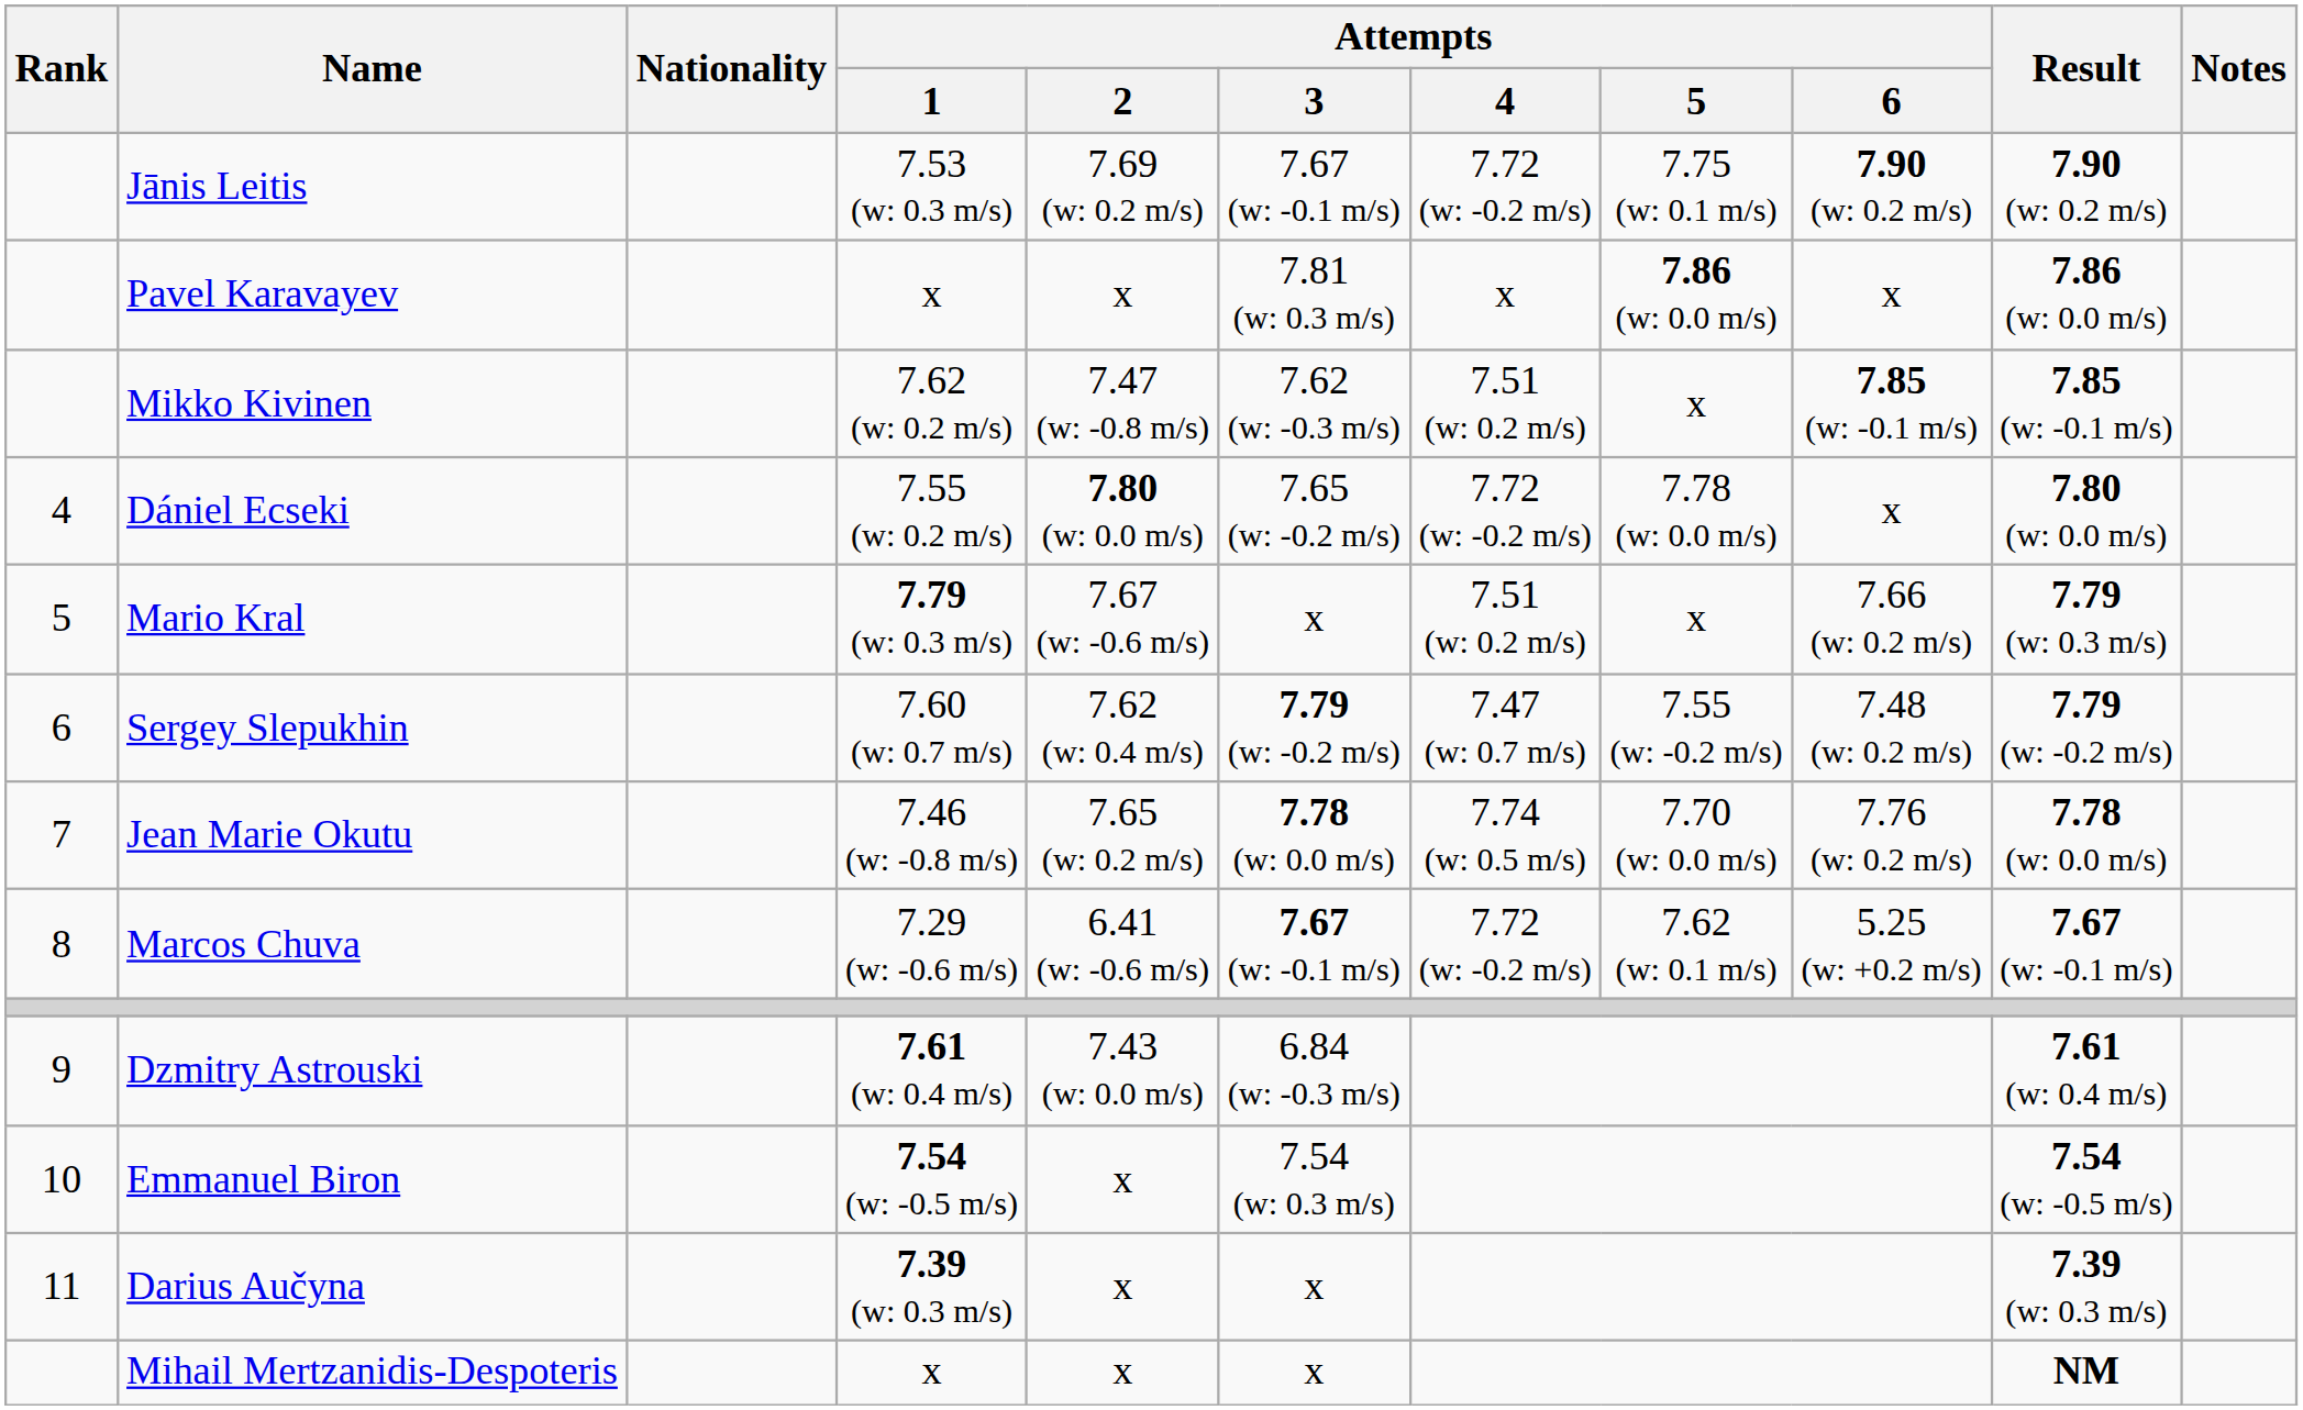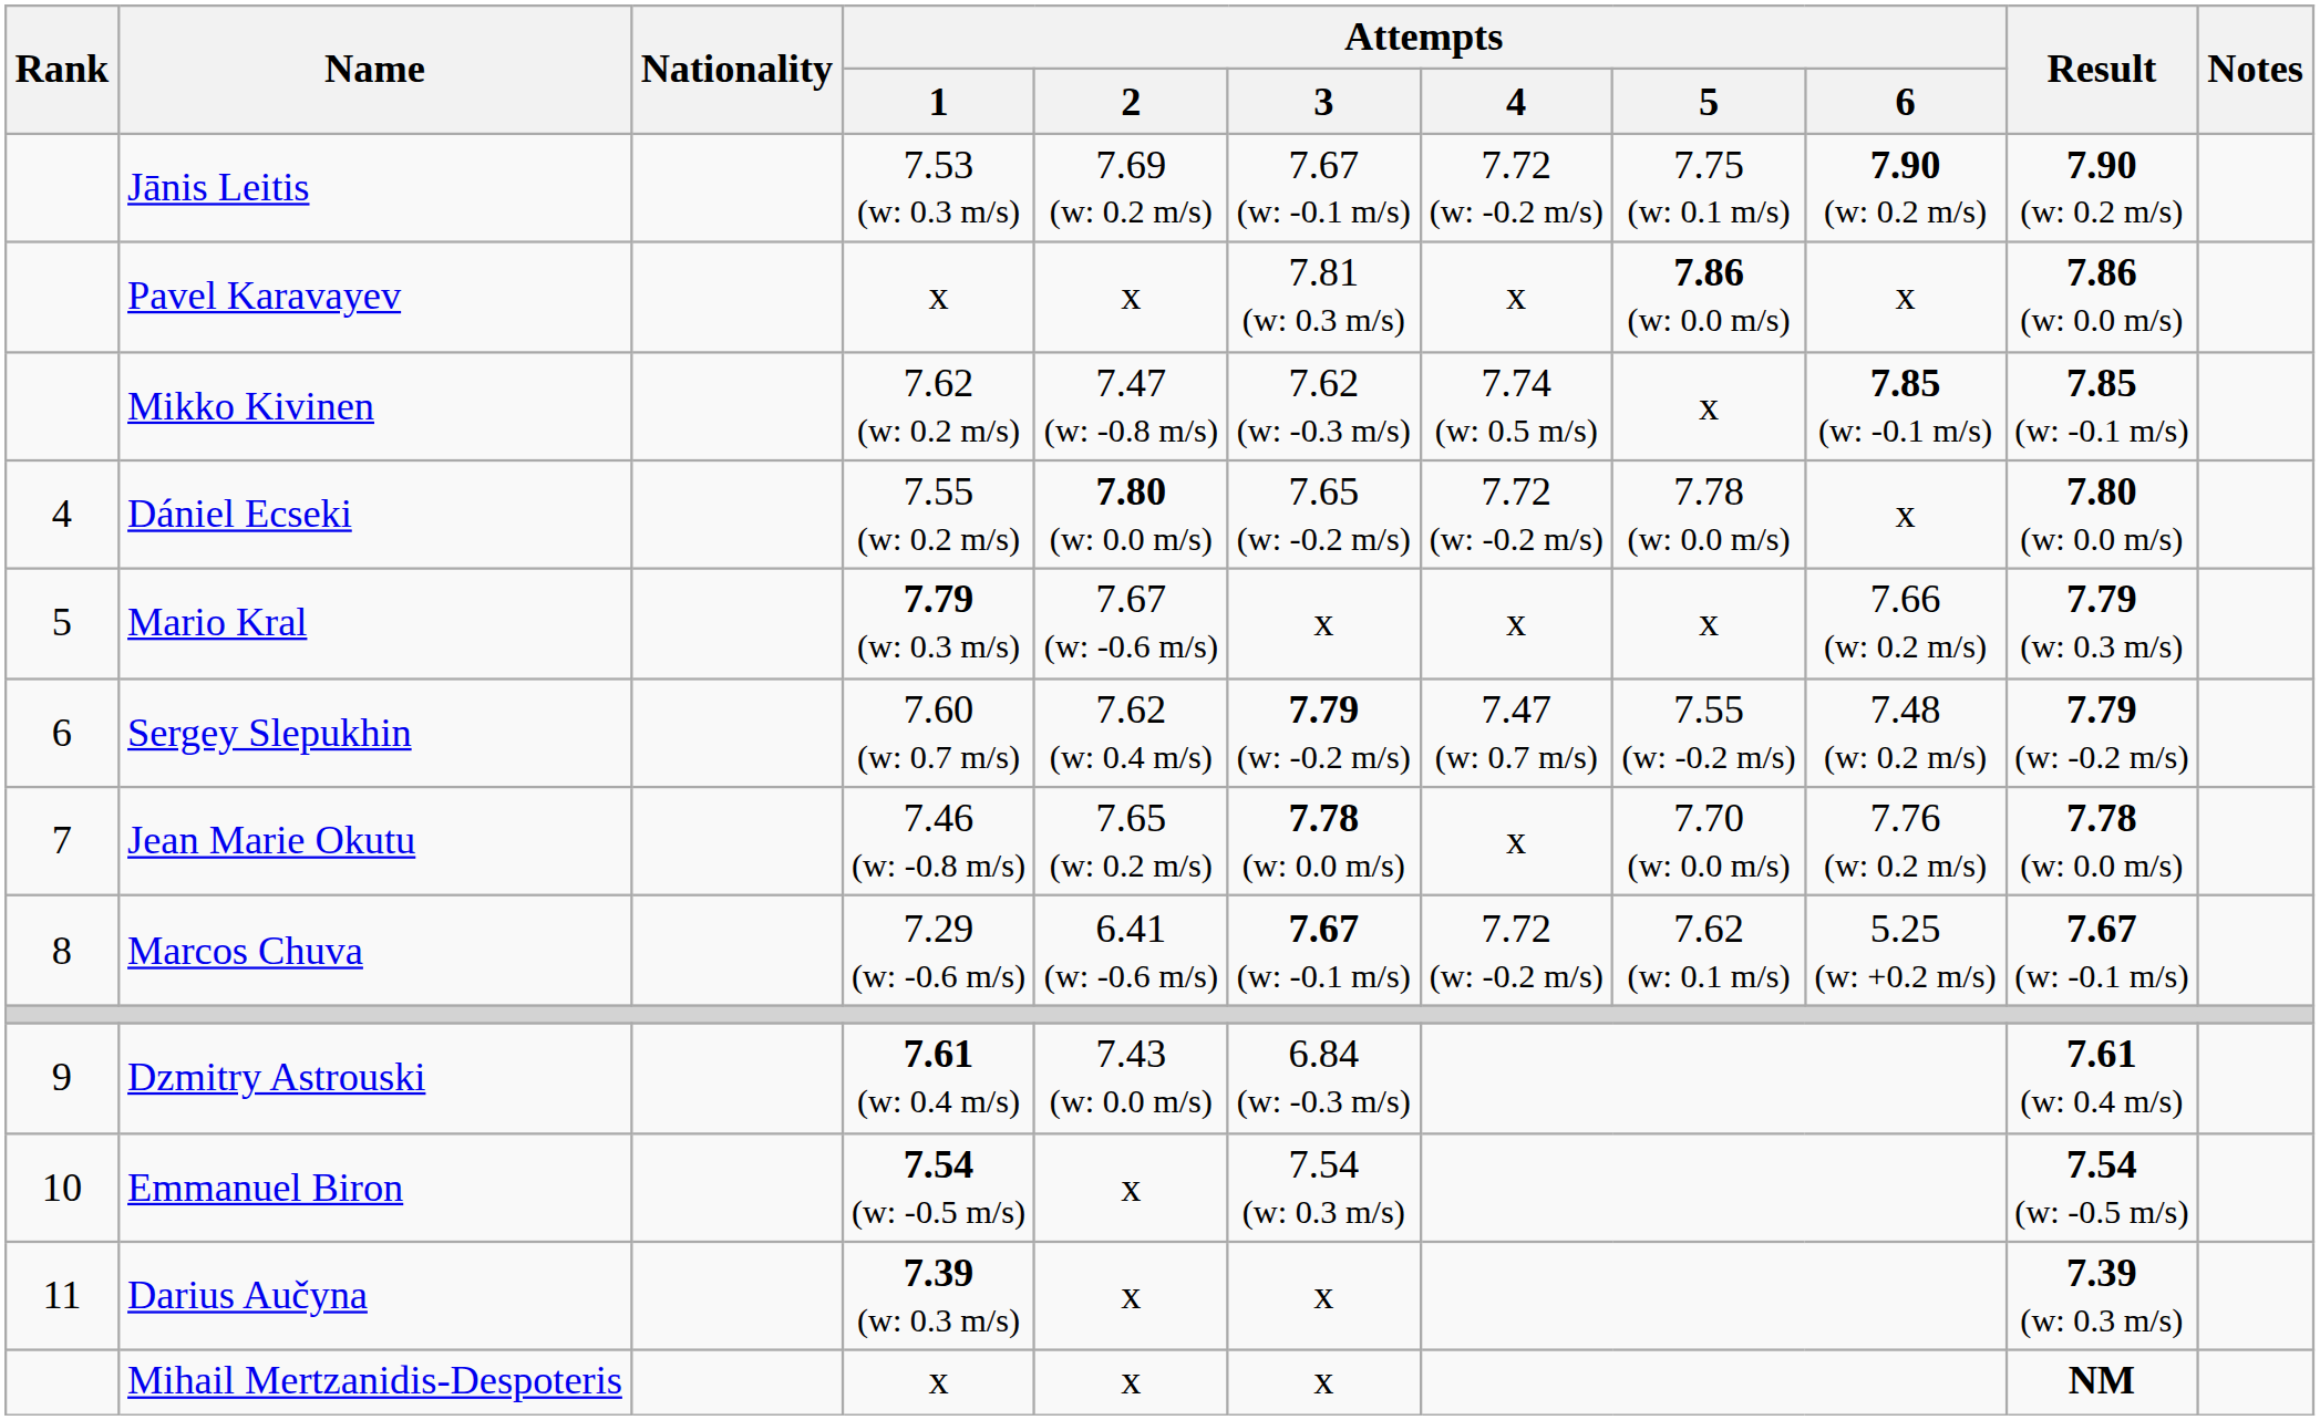Mikko Kivinen | Attempts / 4: 7.51 (w: 0.2 m/s) -> 7.74 (w: 0.5 m/s)
Mario Kral | Attempts / 4: 7.51 (w: 0.2 m/s) -> x
Jean Marie Okutu | Attempts / 4: 7.74 (w: 0.5 m/s) -> x
